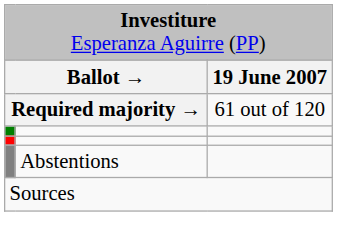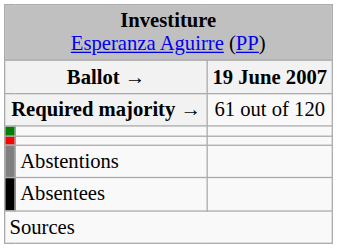+ row: Absentees
